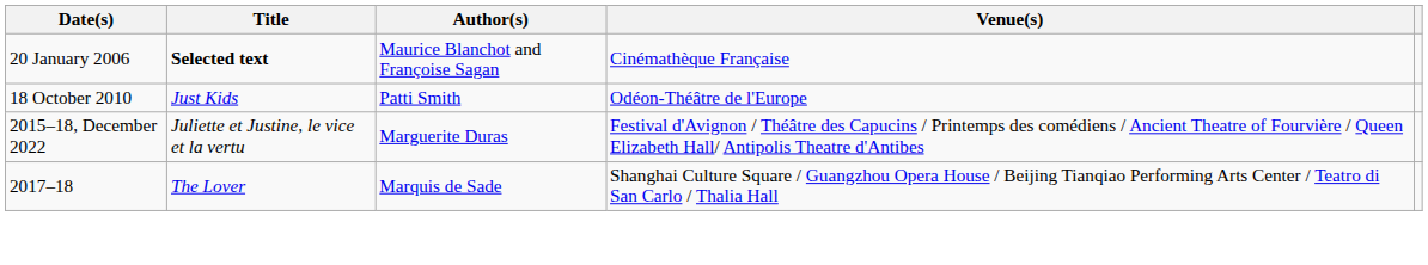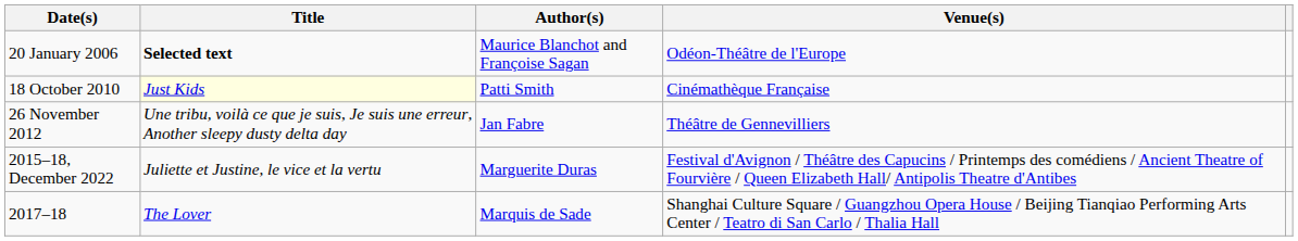20 January 2006 | Venue(s): Cinémathèque Française -> Odéon-Théâtre de l'Europe
18 October 2010 | Title: no background -> lightyellow background
18 October 2010 | Venue(s): Odéon-Théâtre de l'Europe -> Cinémathèque Française
+ row: 26 November 2012 | Une tribu, voilà ce que je suis, Je suis une erreur, Another sleepy dusty delta day | Jan Fabre | Théâtre de Gennevilliers
